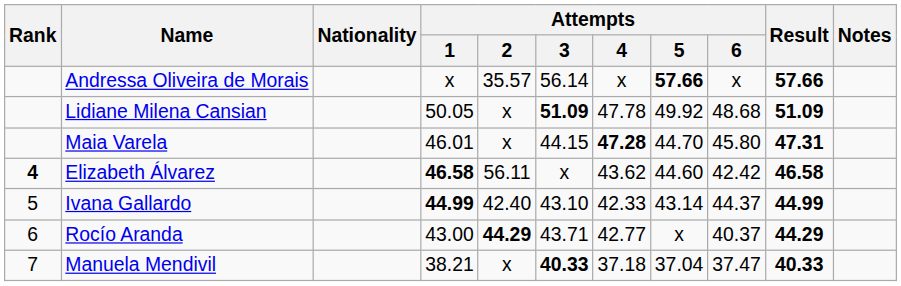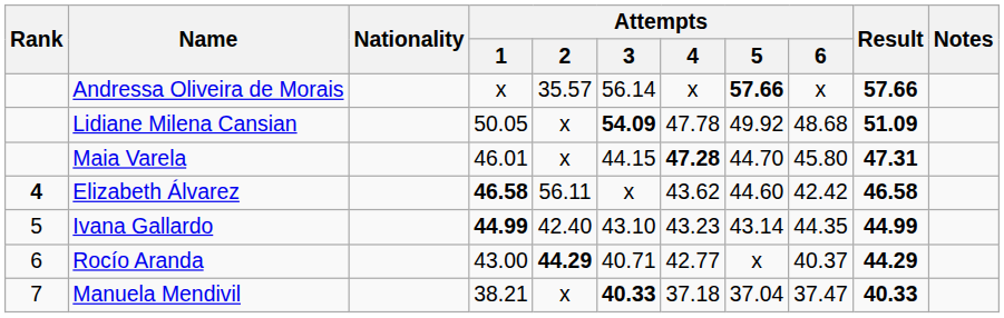Lidiane Milena Cansian | Attempts / 3: 51.09 -> 54.09
Ivana Gallardo | Attempts / 4: 42.33 -> 43.23
Ivana Gallardo | Attempts / 6: 44.37 -> 44.35
Rocío Aranda | Attempts / 3: 43.71 -> 40.71
